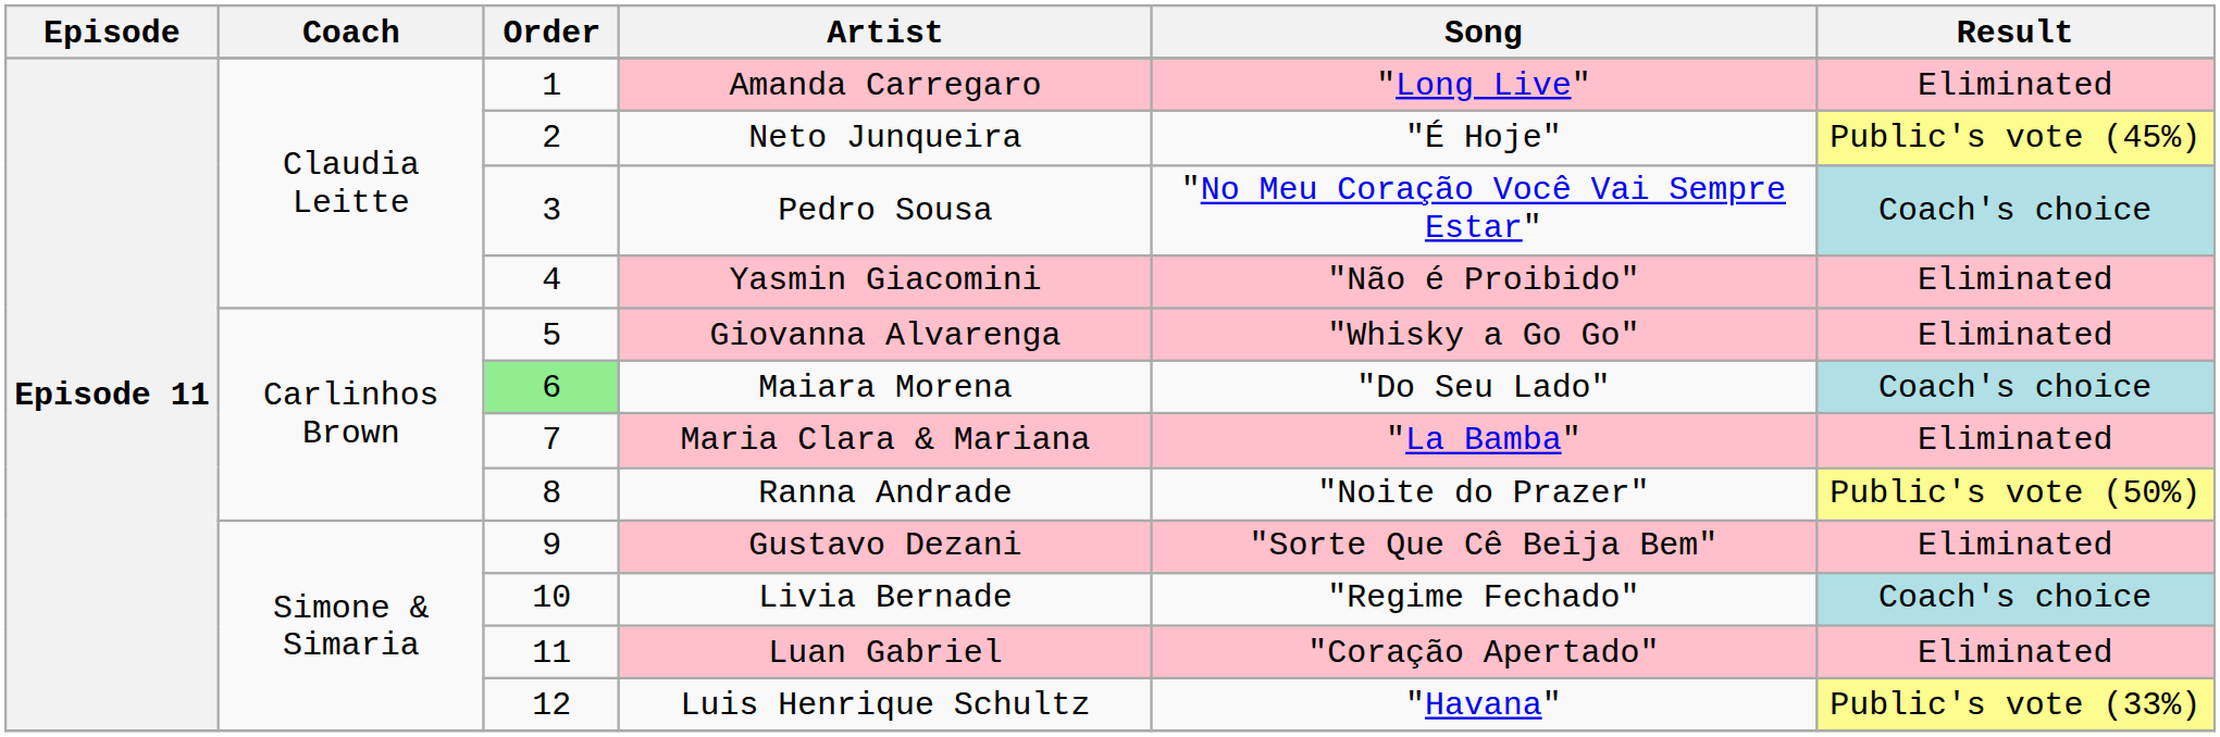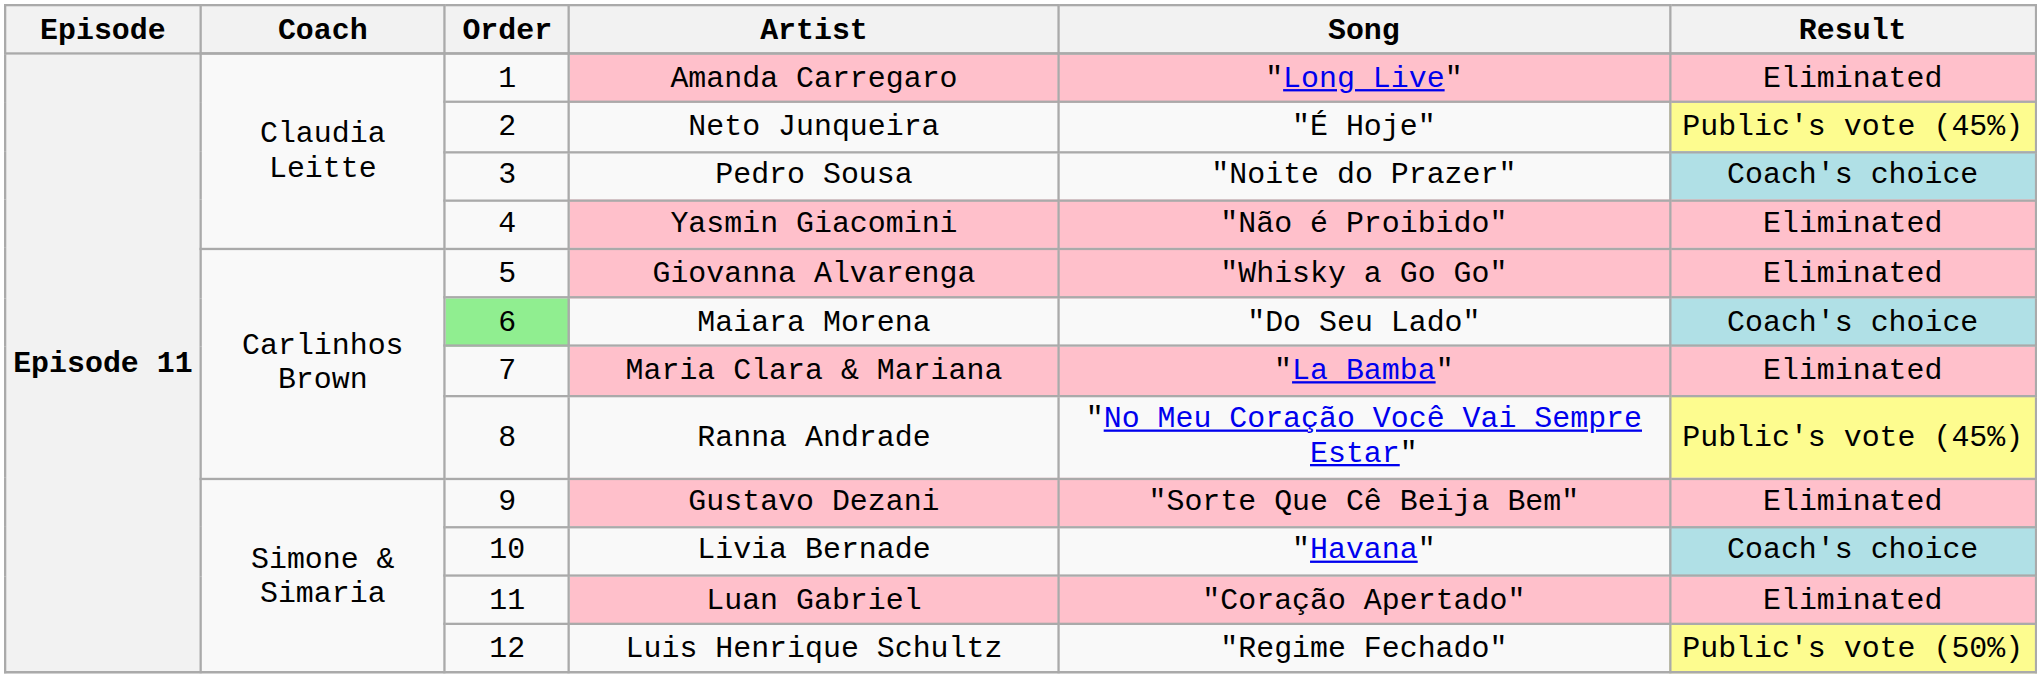Pedro Sousa | Song: "No Meu Coração Você Vai Sempre Estar" -> "Noite do Prazer"
Ranna Andrade | Song: "Noite do Prazer" -> "No Meu Coração Você Vai Sempre Estar"
Ranna Andrade | Result: Public's vote (50%) -> Public's vote (45%)
Livia Bernade | Song: "Regime Fechado" -> "Havana"
Luis Henrique Schultz | Song: "Havana" -> "Regime Fechado"
Luis Henrique Schultz | Result: Public's vote (33%) -> Public's vote (50%)
